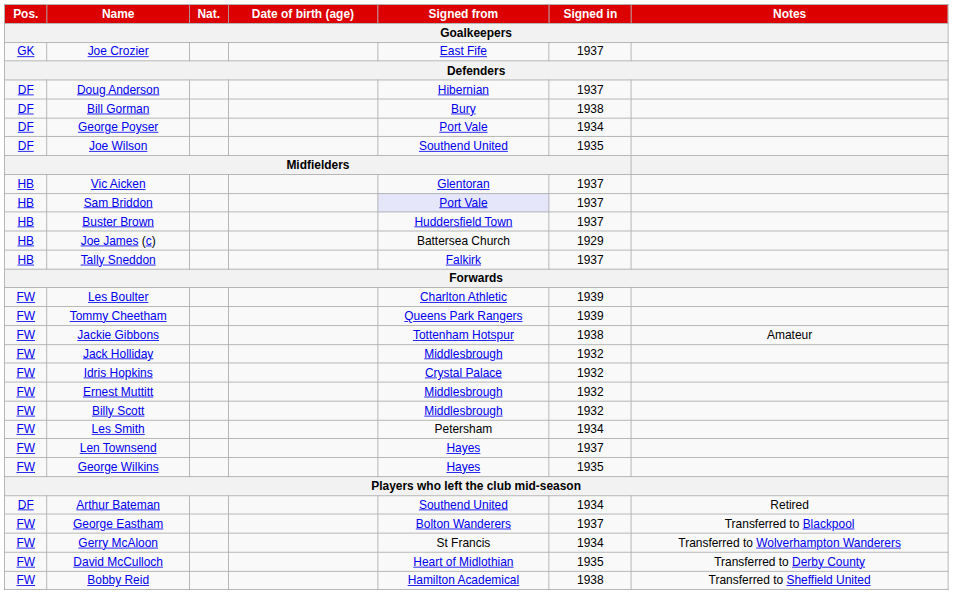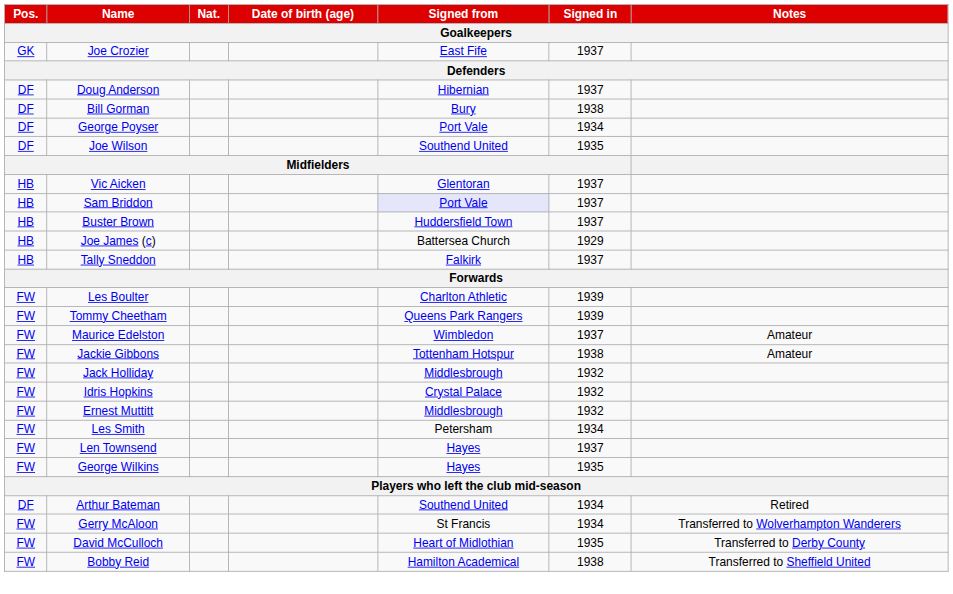+ row: FW | Maurice Edelston | Wimbledon | 1937 | Amateur
- row: FW | Billy Scott | Middlesbrough | 1932
- row: FW | George Eastham | Bolton Wanderers | 1937 | Transferred to Blackpool
